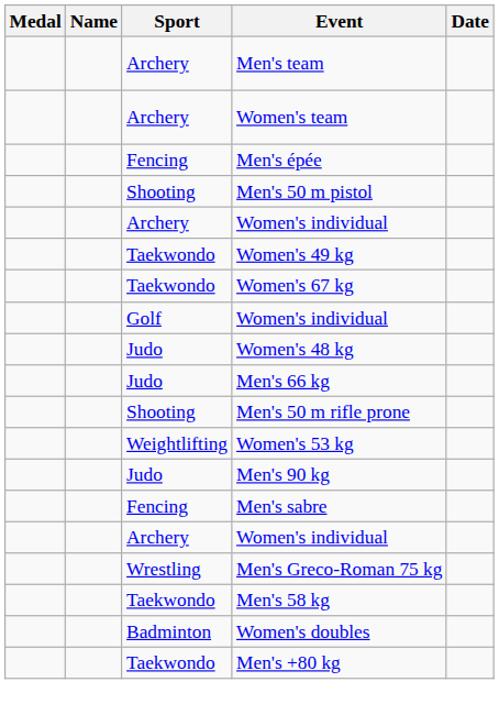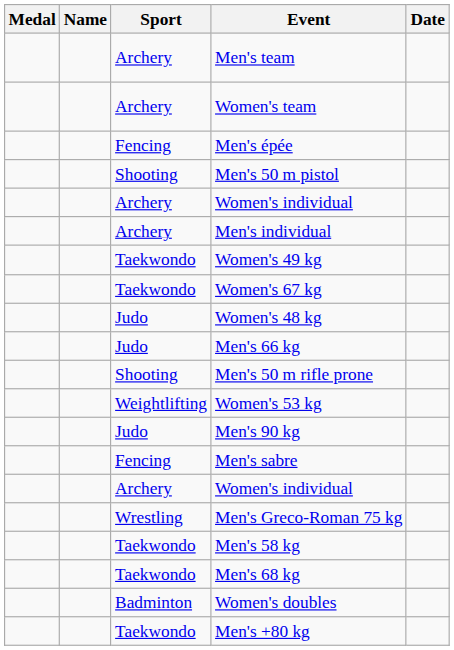+ row: Archery | Men's individual
- row: Golf | Women's individual
+ row: Taekwondo | Men's 68 kg
